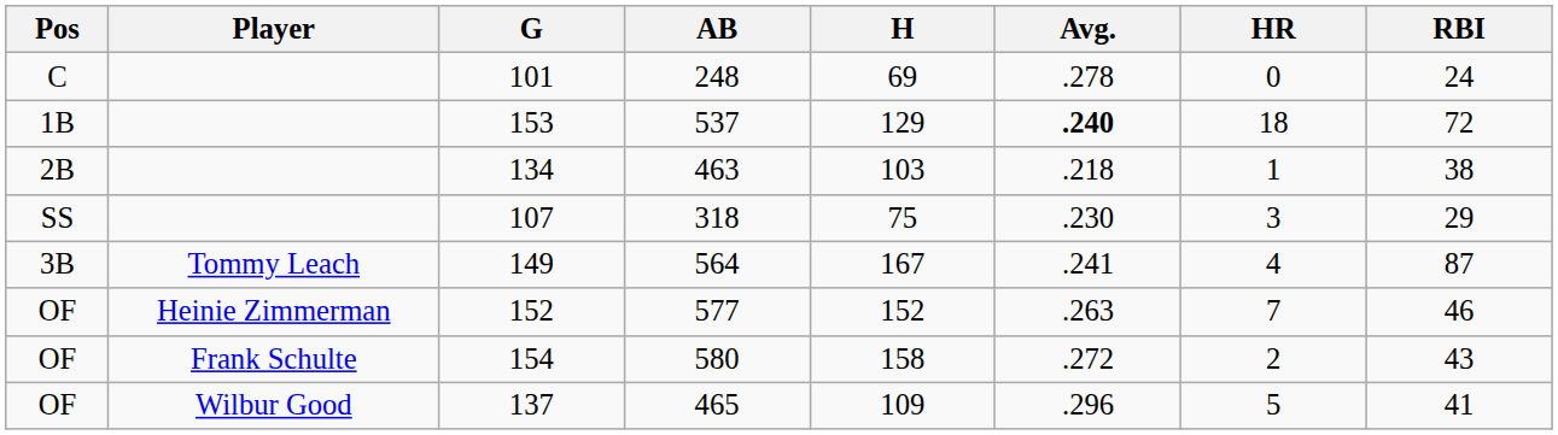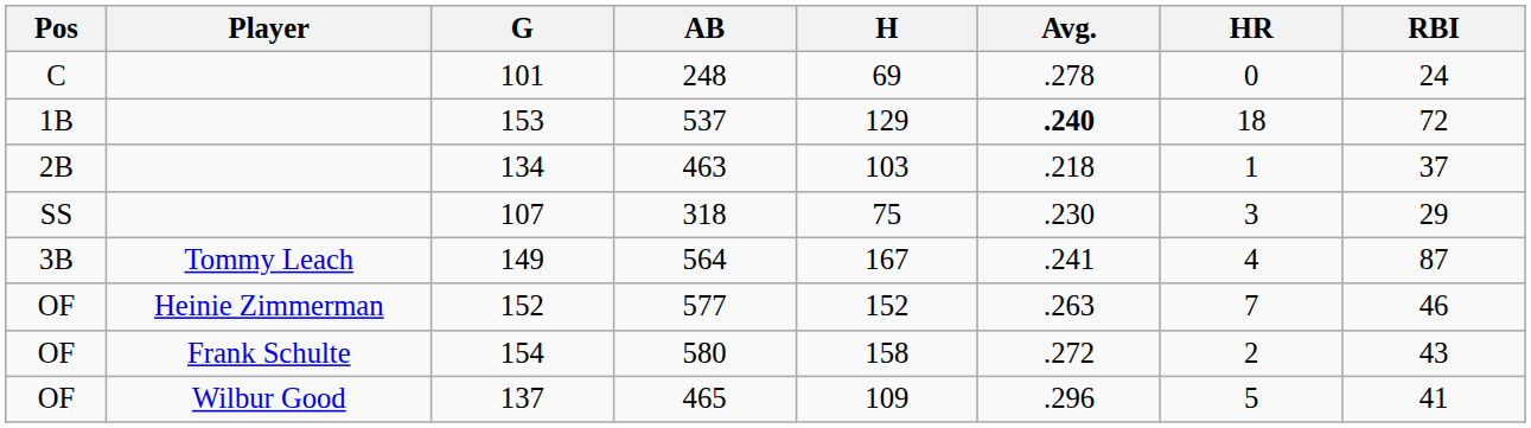463 | RBI: 38 -> 37
